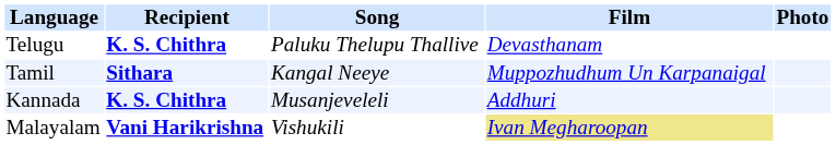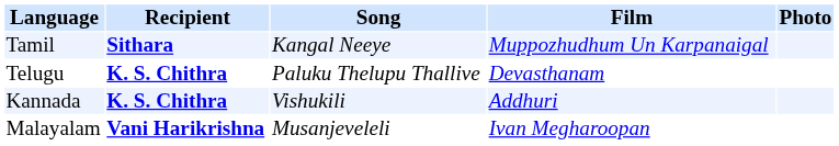rows swapped: Tamil <-> Telugu
Kannada | Song: Musanjeveleli -> Vishukili
Malayalam | Song: Vishukili -> Musanjeveleli
Malayalam | Film: khaki background -> no background
